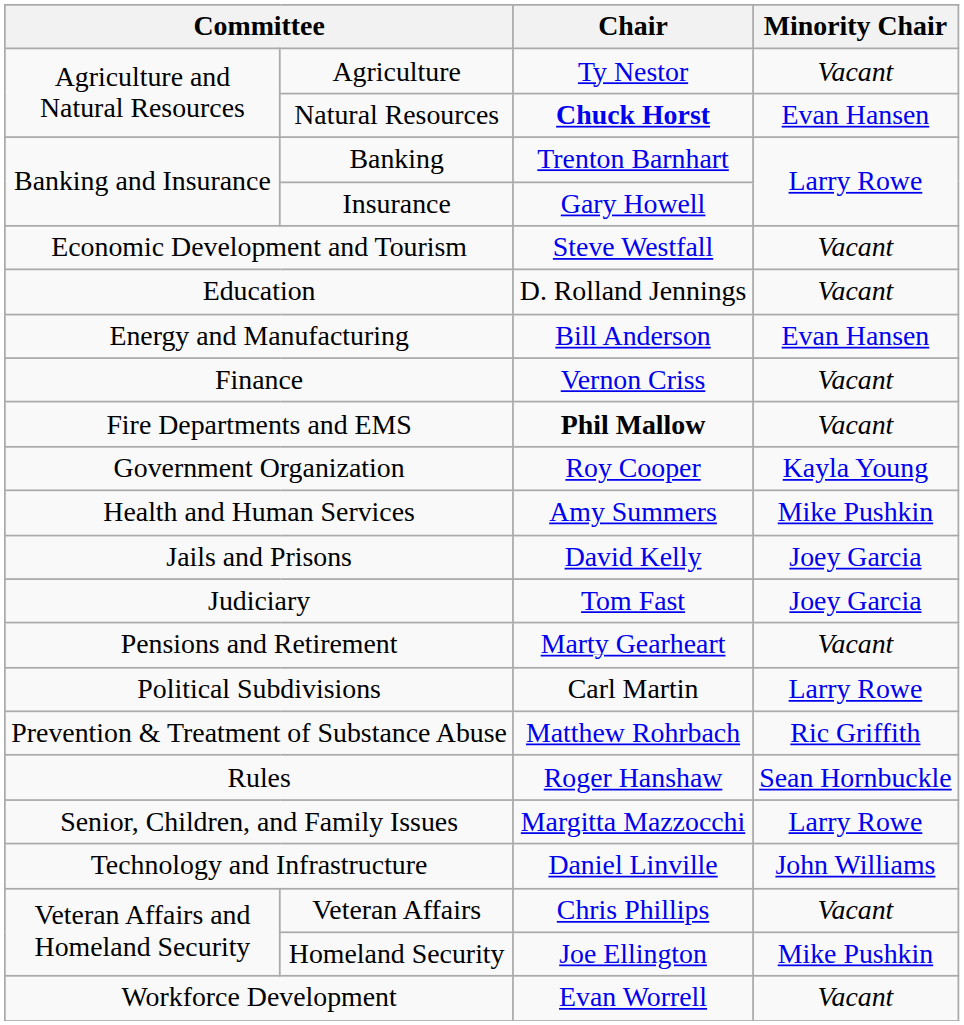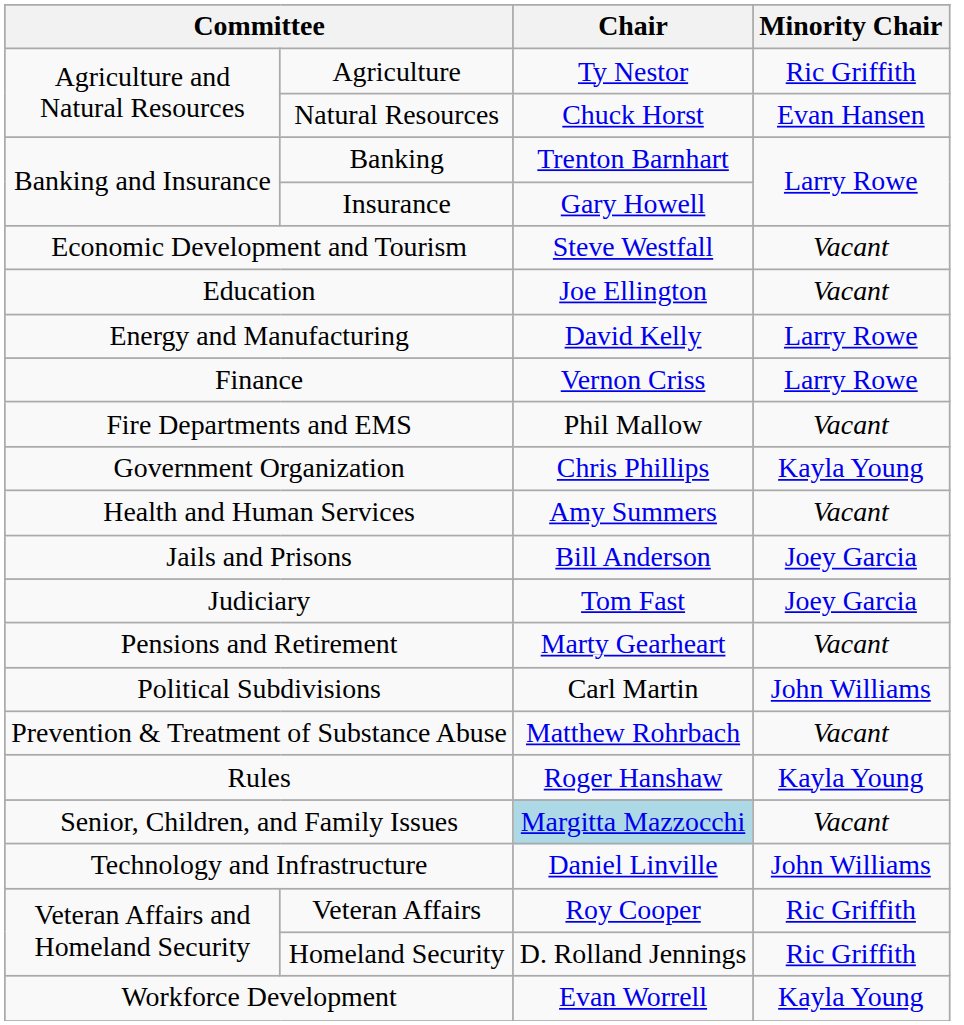Agriculture | Minority Chair: Vacant -> Ric Griffith
Natural Resources | Chair: bold -> normal
Education | Chair: D. Rolland Jennings -> Joe Ellington
Energy and Manufacturing | Chair: Bill Anderson -> David Kelly
Energy and Manufacturing | Minority Chair: Evan Hansen -> Larry Rowe
Finance | Minority Chair: Vacant -> Larry Rowe
Fire Departments and EMS | Chair: bold -> normal
Government Organization | Chair: Roy Cooper -> Chris Phillips
Health and Human Services | Minority Chair: Mike Pushkin -> Vacant
Jails and Prisons | Chair: David Kelly -> Bill Anderson
Political Subdivisions | Minority Chair: Larry Rowe -> John Williams
Prevention & Treatment of Substance Abuse | Minority Chair: Ric Griffith -> Vacant
Rules | Minority Chair: Sean Hornbuckle -> Kayla Young
Senior, Children, and Family Issues | Chair: no background -> lightblue background
Senior, Children, and Family Issues | Minority Chair: Larry Rowe -> Vacant
Veteran Affairs | Chair: Chris Phillips -> Roy Cooper
Veteran Affairs | Minority Chair: Vacant -> Ric Griffith
Homeland Security | Chair: Joe Ellington -> D. Rolland Jennings
Homeland Security | Minority Chair: Mike Pushkin -> Ric Griffith
Workforce Development | Minority Chair: Vacant -> Kayla Young
